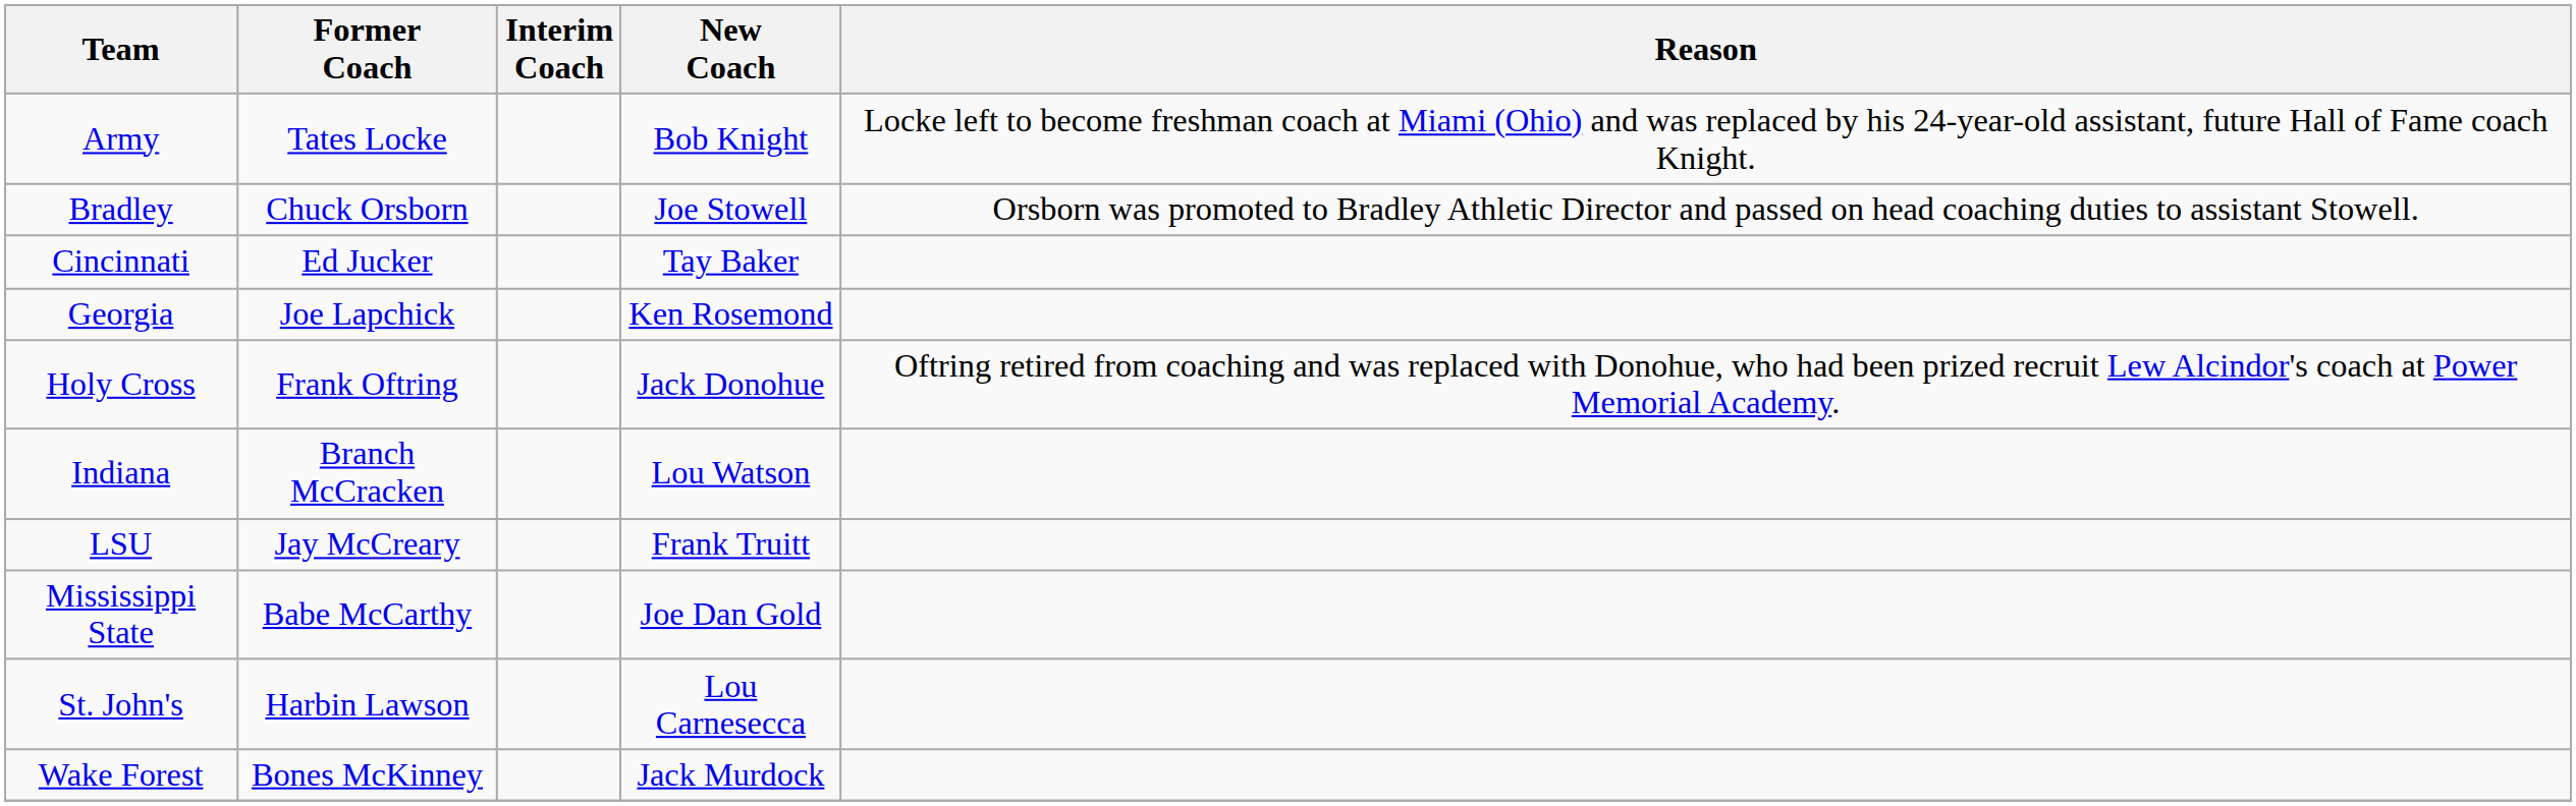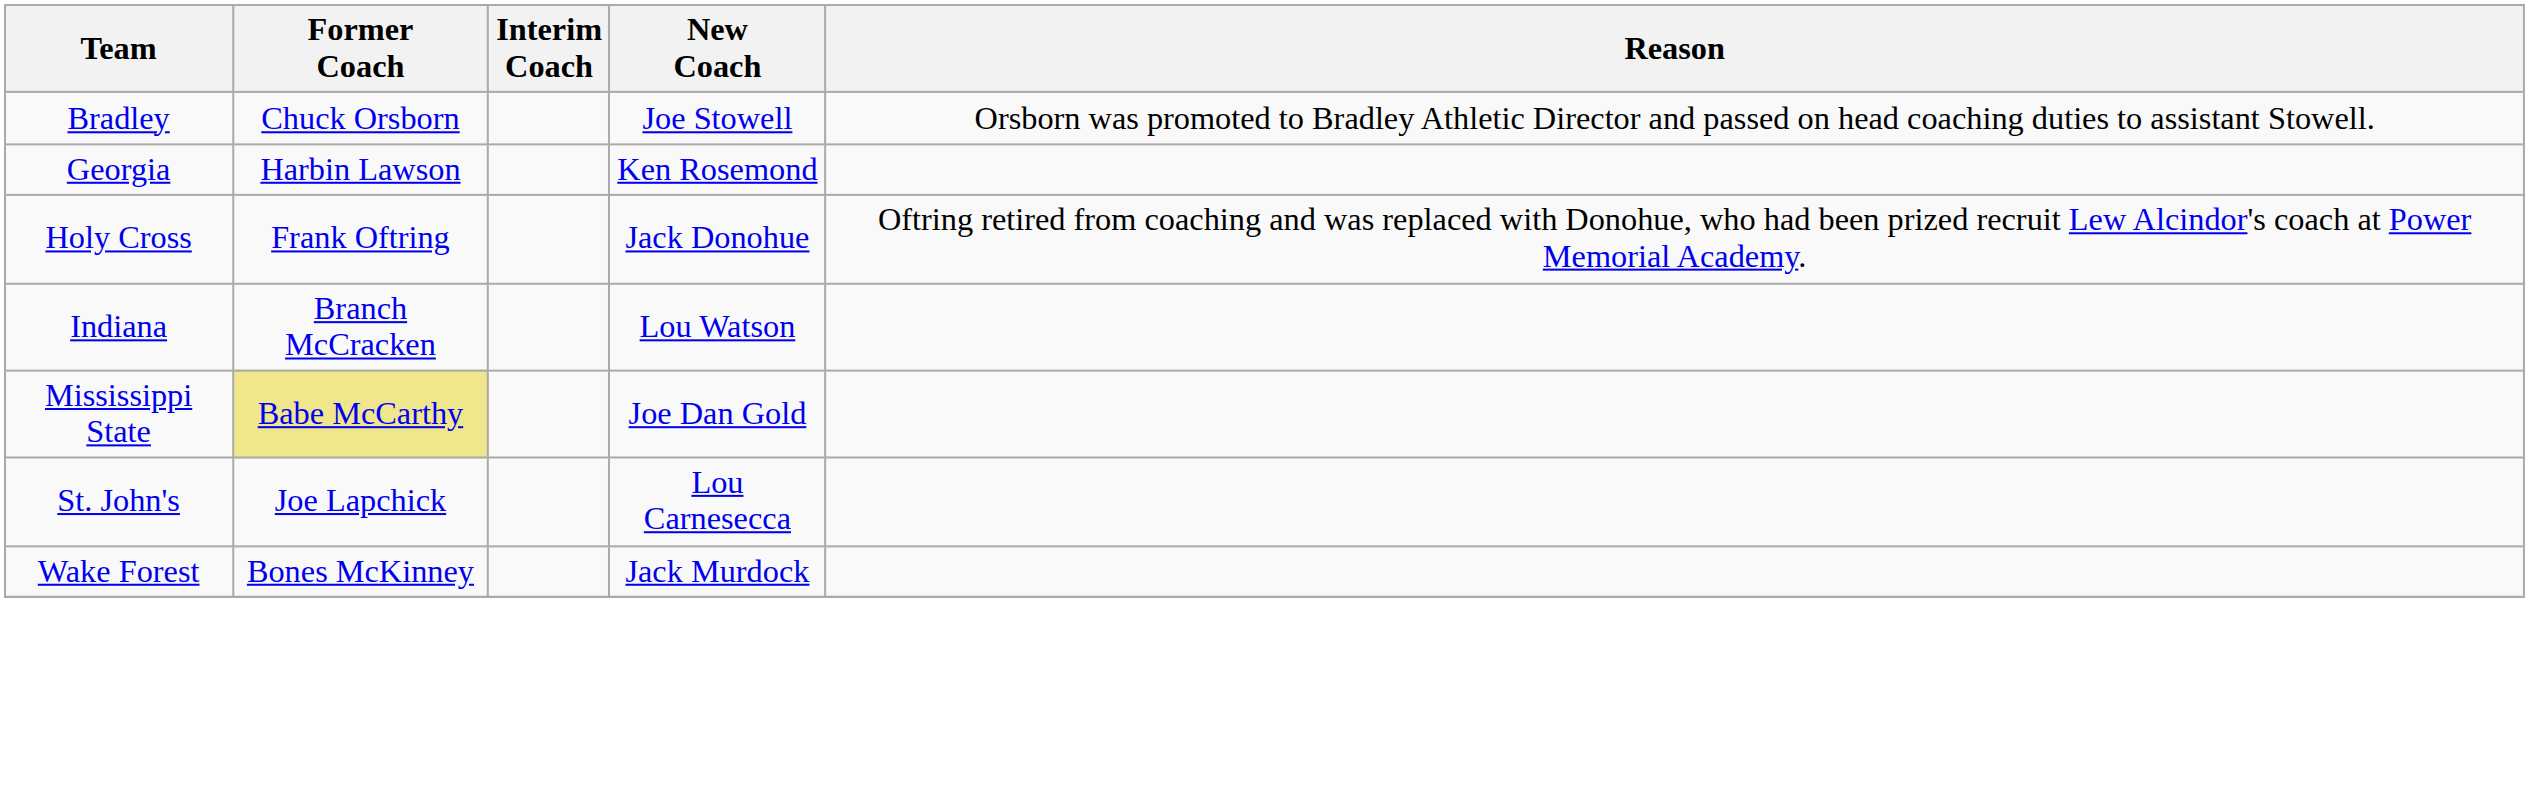- row: Army | Tates Locke | Bob Knight | Locke left to become freshman coach at Miami (Ohio) and was replaced by his 24-year-old assistant, future Hall of Fame coach Knight.
- row: Cincinnati | Ed Jucker | Tay Baker
Georgia | Former Coach: Joe Lapchick -> Harbin Lawson
- row: LSU | Jay McCreary | Frank Truitt
Mississippi State | Former Coach: no background -> khaki background
St. John's | Former Coach: Harbin Lawson -> Joe Lapchick
